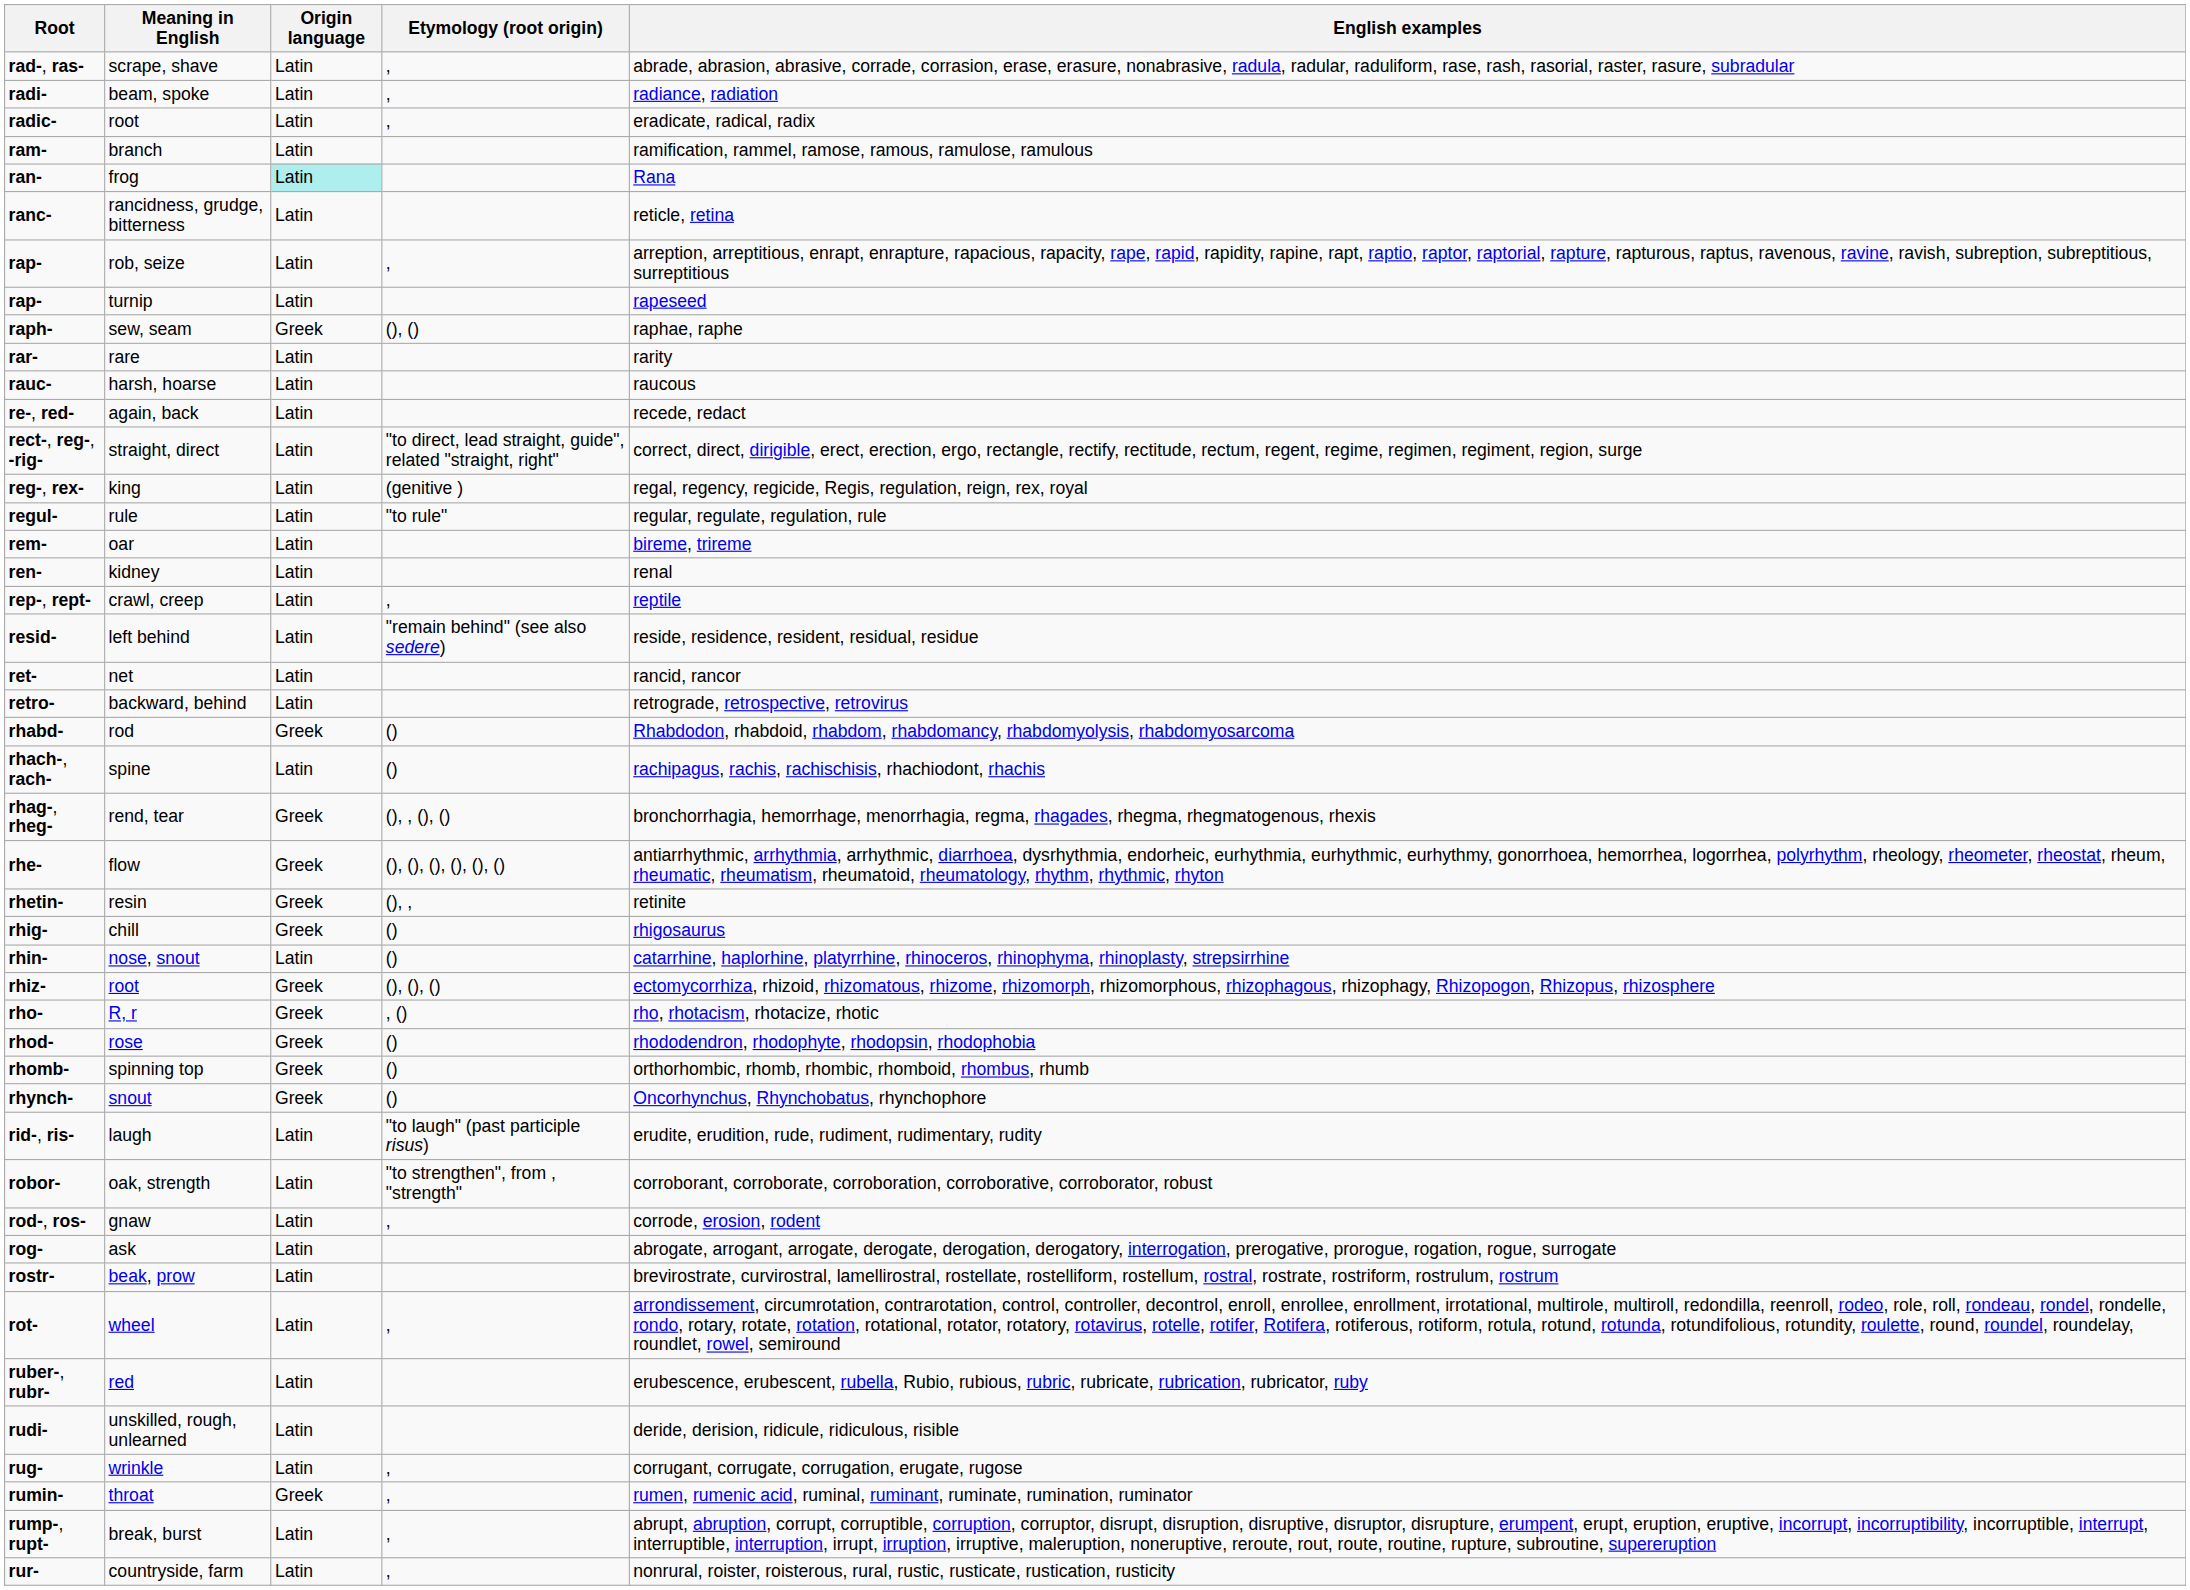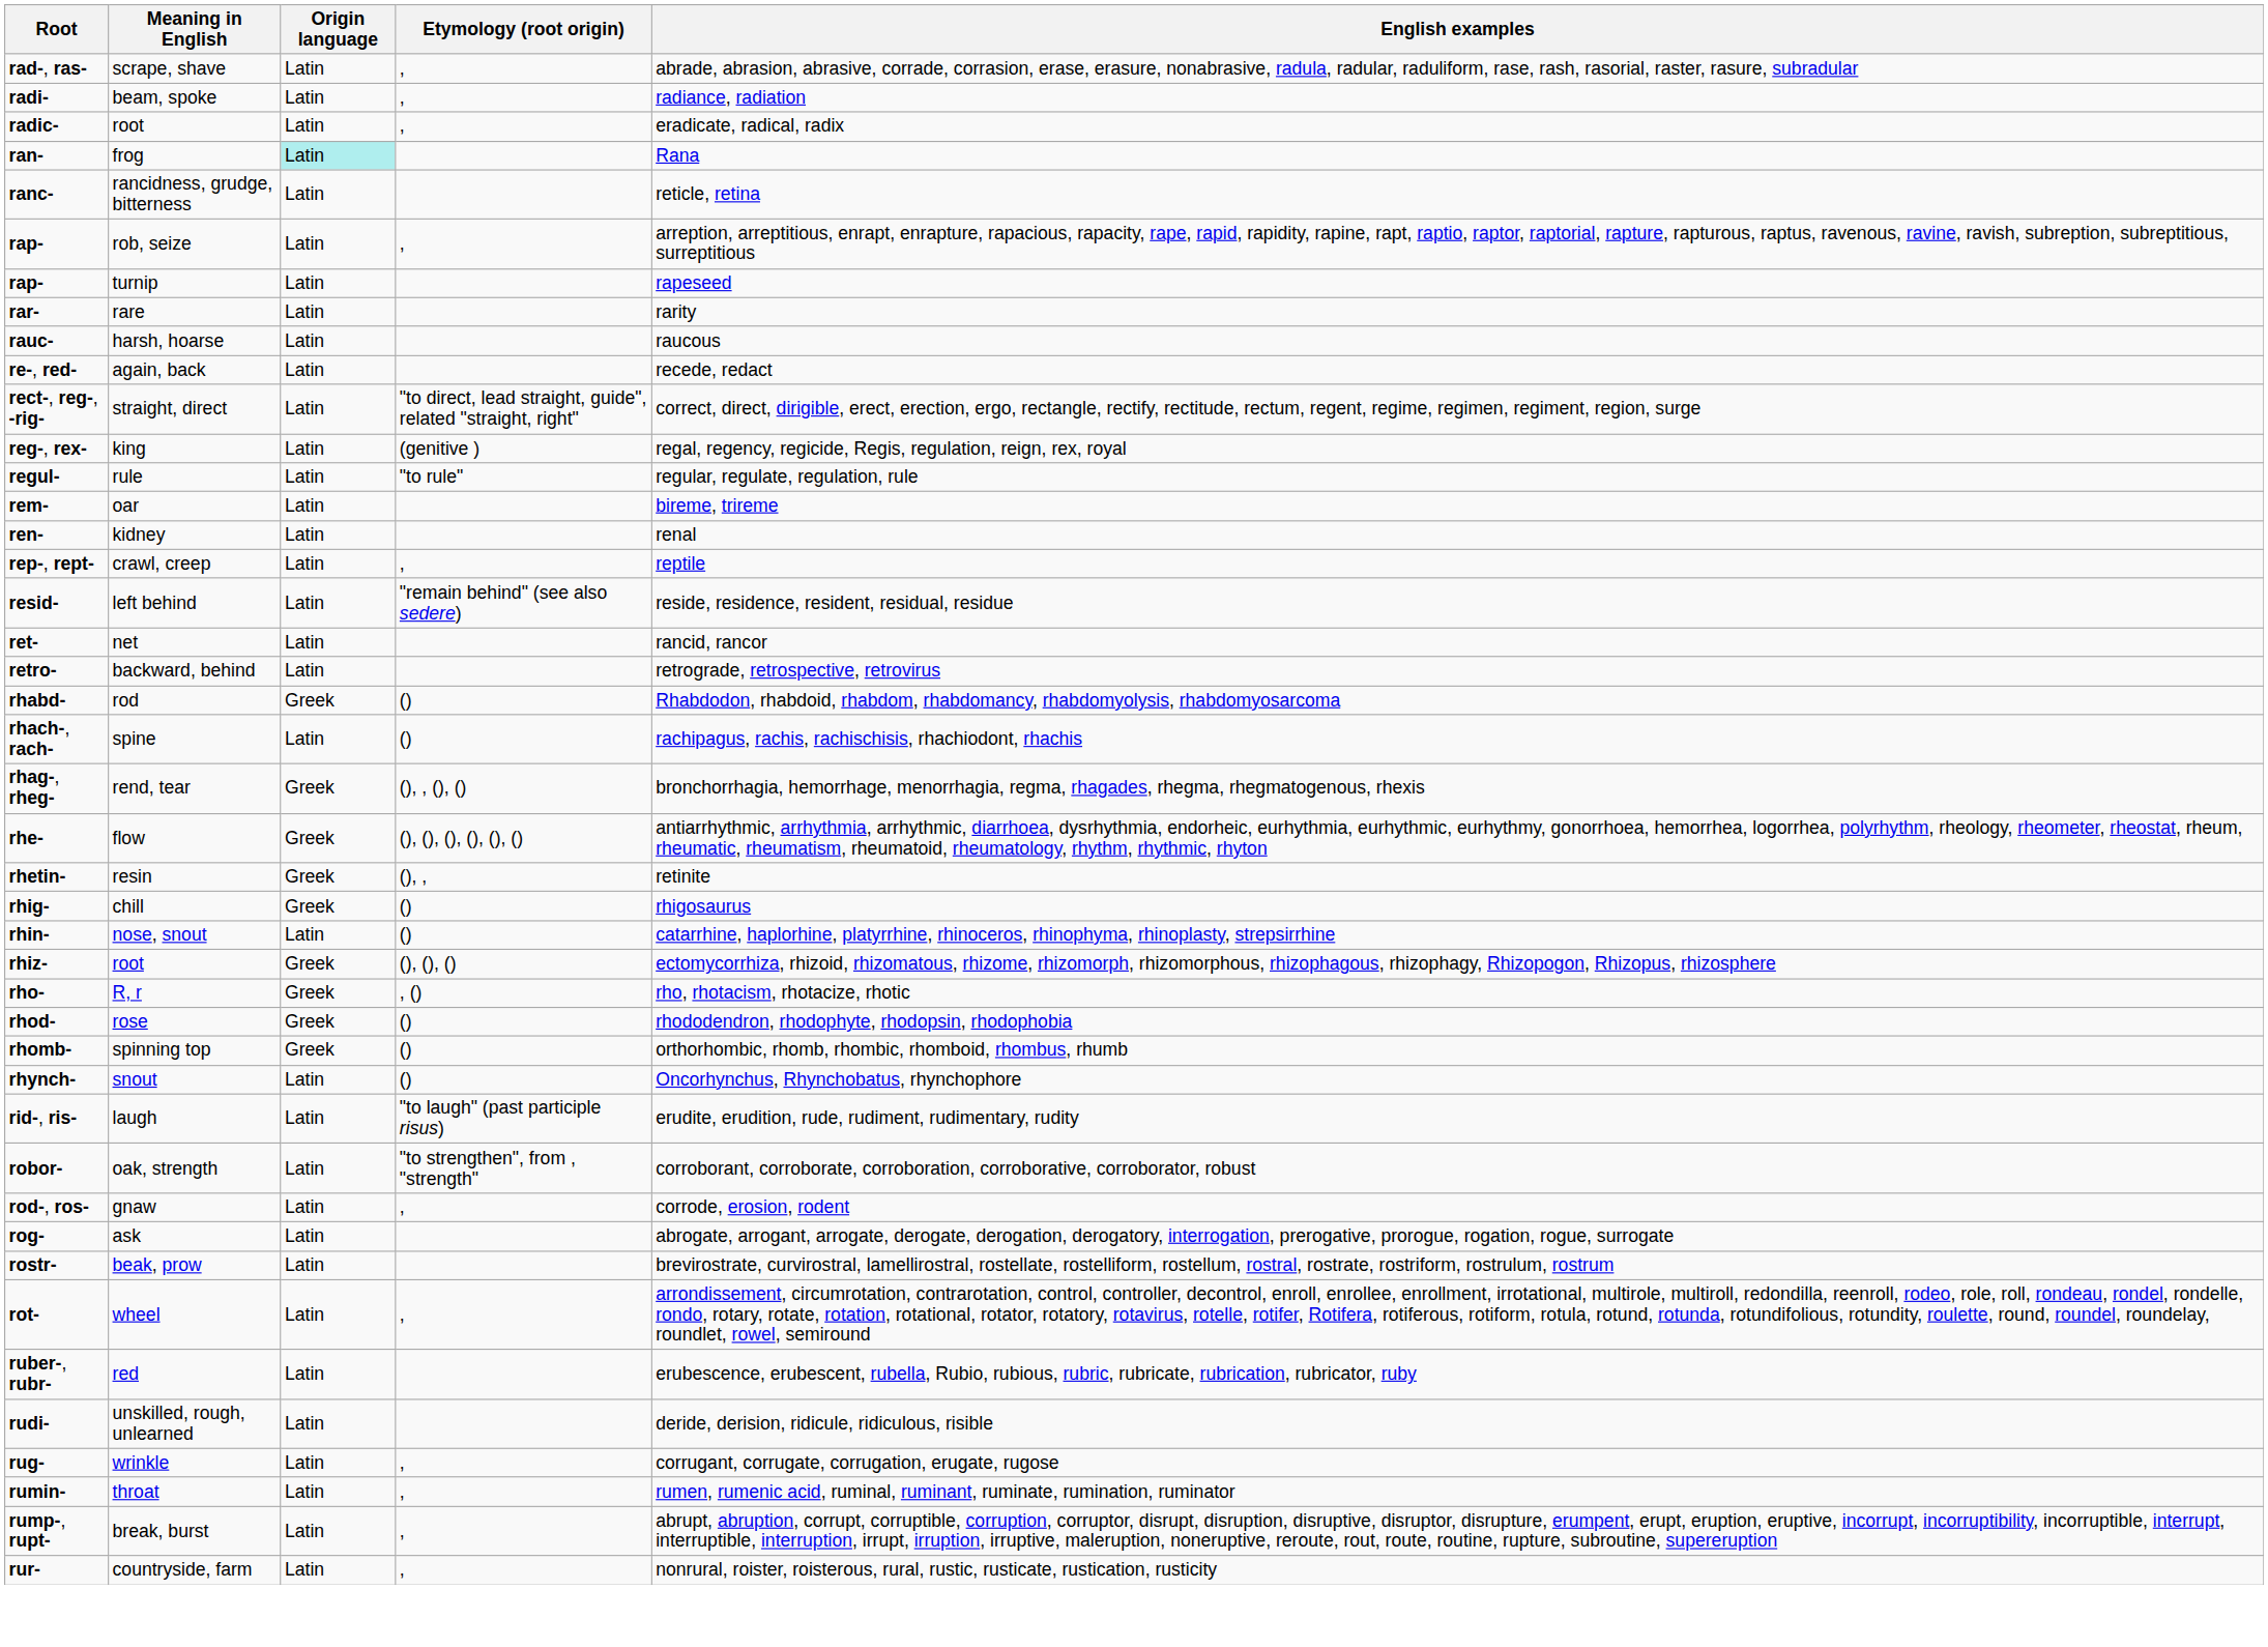- row: ram- | branch | Latin | ramification, rammel, ramose, ramous, ramulose, ramulous
- row: raph- | sew, seam | Greek | (), () | raphae, raphe
rhynch- | Origin language: Greek -> Latin
rumin- | Origin language: Greek -> Latin
